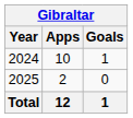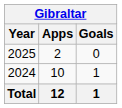rows swapped: 2024 <-> 2025
